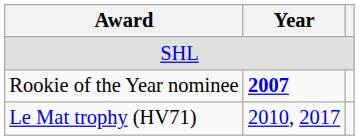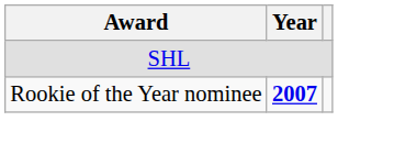- row: Le Mat trophy (HV71) | 2010, 2017
